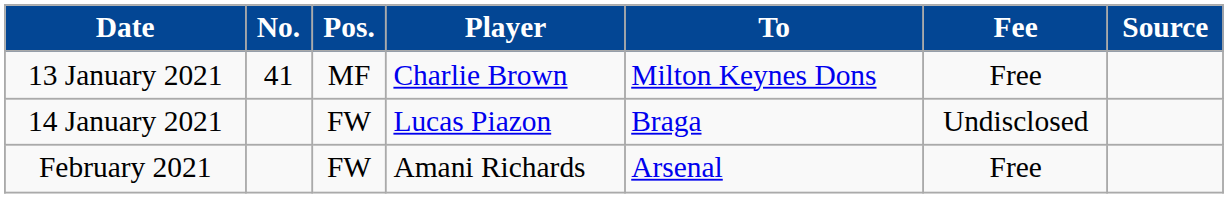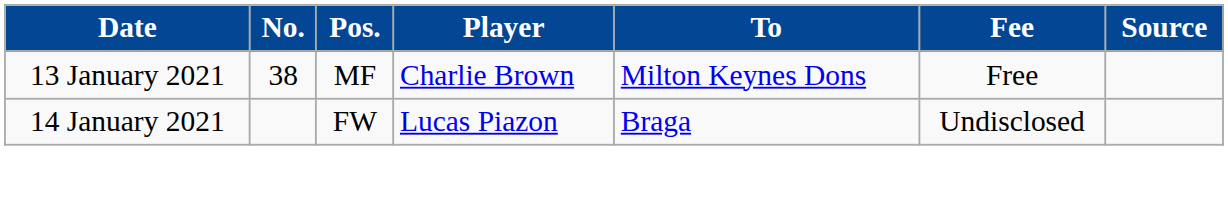13 January 2021 | No.: 41 -> 38
- row: February 2021 | FW | Amani Richards | Arsenal | Free
